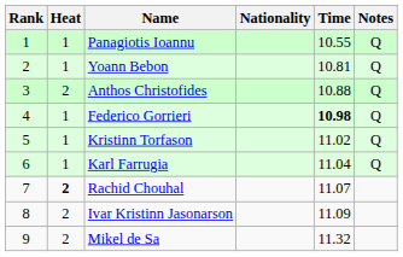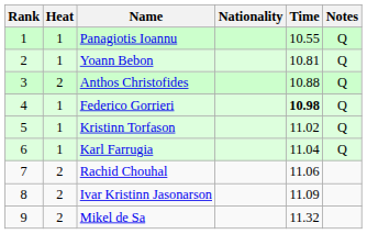Rachid Chouhal | Heat: bold -> normal
Rachid Chouhal | Time: 11.07 -> 11.06
